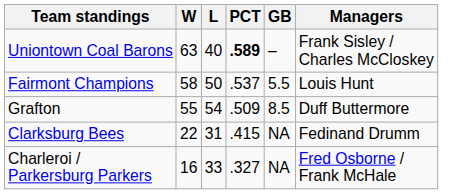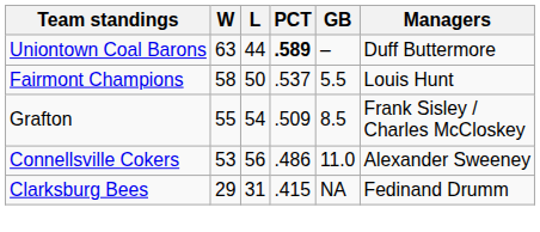Uniontown Coal Barons | L: 40 -> 44
Uniontown Coal Barons | Managers: Frank Sisley / Charles McCloskey -> Duff Buttermore
Grafton | Managers: Duff Buttermore -> Frank Sisley / Charles McCloskey
+ row: Connellsville Cokers | 53 | 56 | .486 | 11.0 | Alexander Sweeney
Clarksburg Bees | W: 22 -> 29
- row: Charleroi / Parkersburg Parkers | 16 | 33 | .327 | NA | Fred Osborne / Frank McHale
